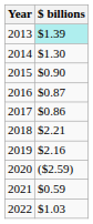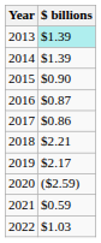2014 | $ billions: $1.30 -> $1.39
2019 | $ billions: $2.16 -> $2.17
